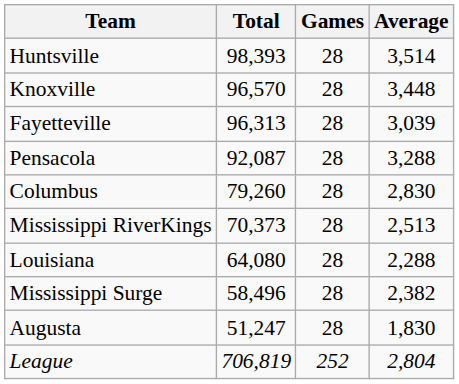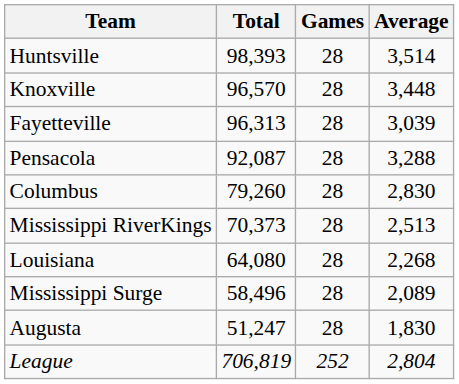Louisiana | Average: 2,288 -> 2,268
Mississippi Surge | Average: 2,382 -> 2,089
